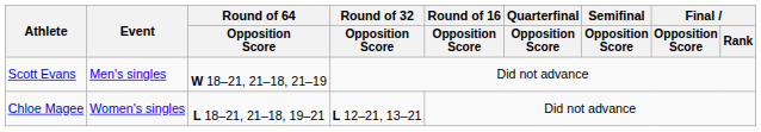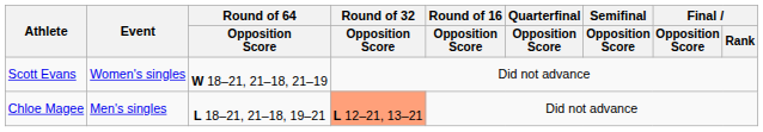Scott Evans | Event: Men's singles -> Women's singles
Chloe Magee | Event: Women's singles -> Men's singles
Chloe Magee | Round of 32 / Opposition Score: no background -> lightsalmon background
